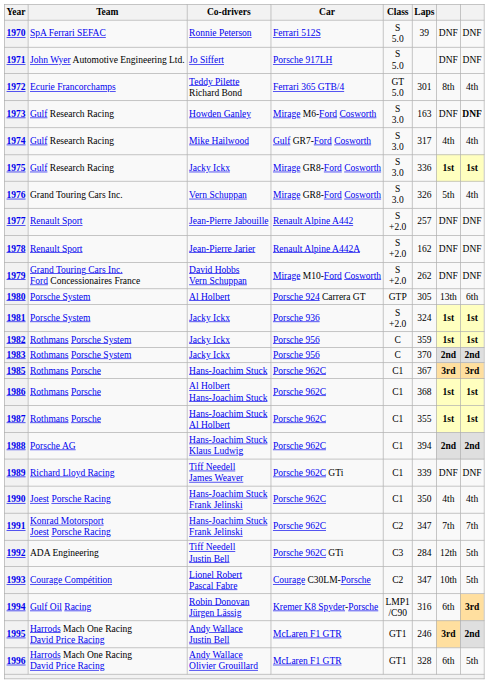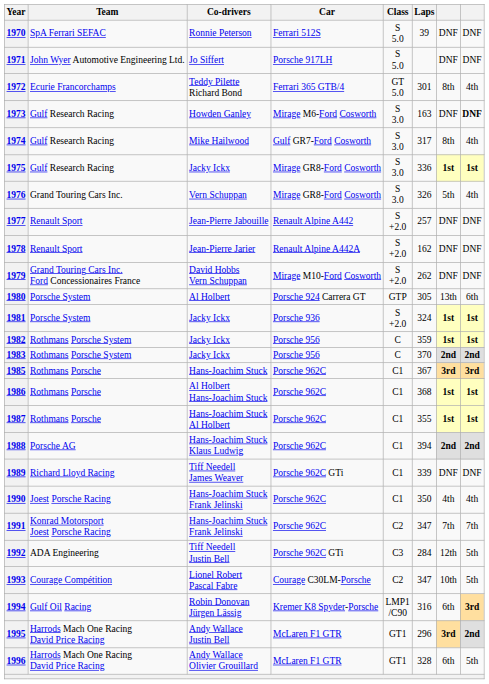1974 | column 7: 4th -> 8th
1995 | Laps: 246 -> 296
